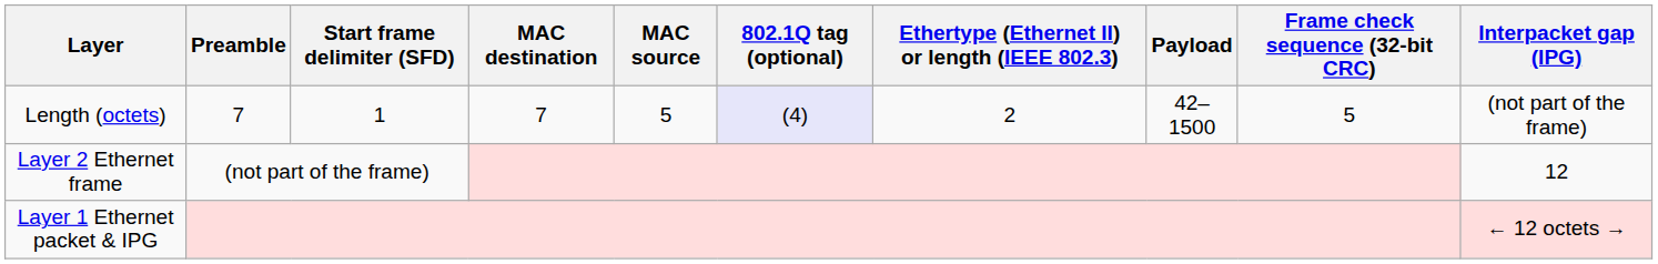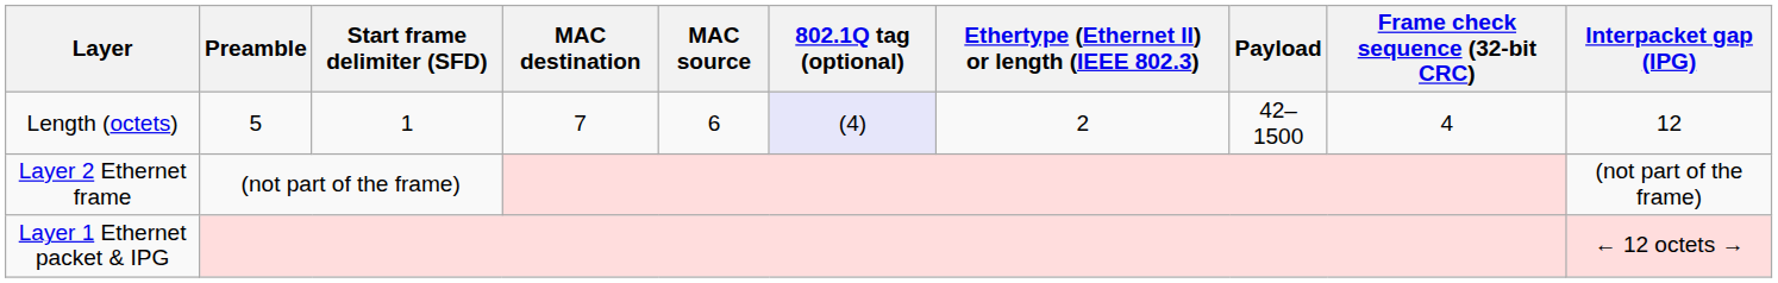Length (octets) | Preamble: 7 -> 5
Length (octets) | MAC source: 5 -> 6
Length (octets) | Frame check sequence (32‑bit CRC): 5 -> 4
Length (octets) | Interpacket gap (IPG): (not part of the frame) -> 12
Layer 2 Ethernet frame | Interpacket gap (IPG): 12 -> (not part of the frame)
